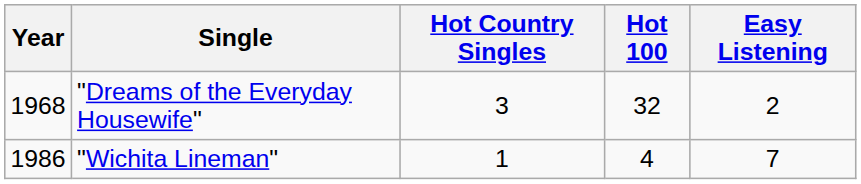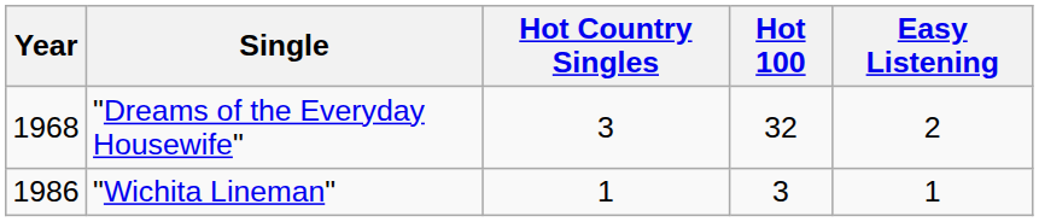"Wichita Lineman" | Hot 100: 4 -> 3
"Wichita Lineman" | Easy Listening: 7 -> 1
